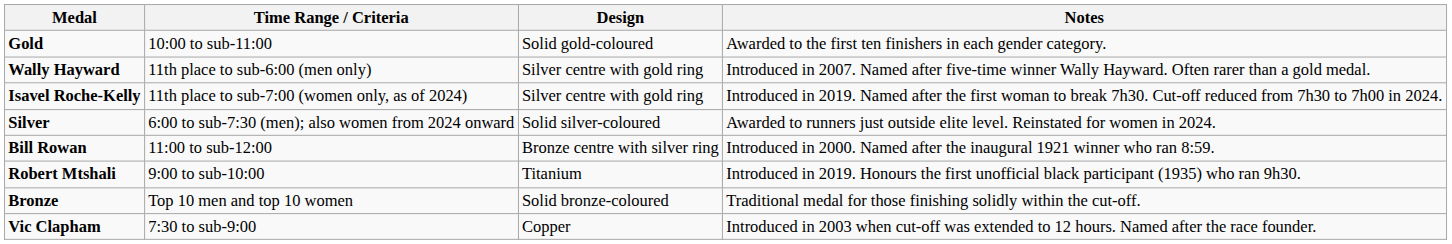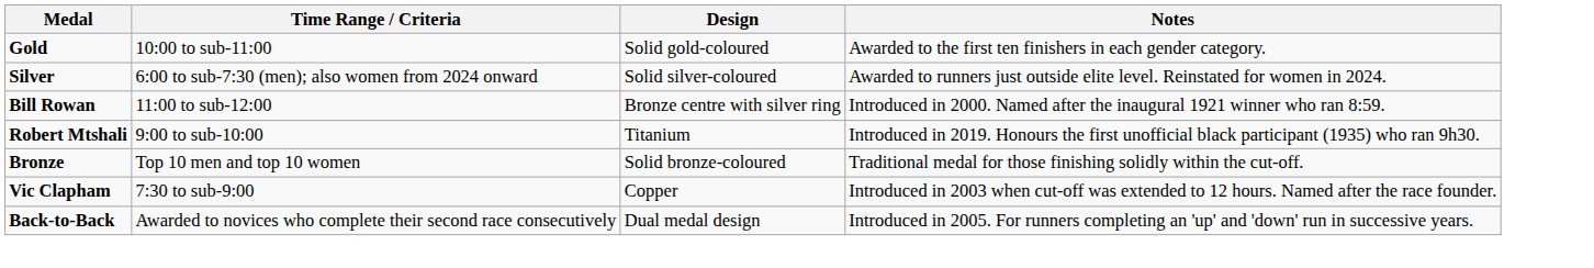- row: Wally Hayward | 11th place to sub-6:00 (men only) | Silver centre with gold ring | Introduced in 2007. Named after five-time winner Wally Hayward. Often rarer than a gold medal.
- row: Isavel Roche-Kelly | 11th place to sub-7:00 (women only, as of 2024) | Silver centre with gold ring | Introduced in 2019. Named after the first woman to break 7h30. Cut-off reduced from 7h30 to 7h00 in 2024.
+ row: Back-to-Back | Awarded to novices who complete their second race consecutively | Dual medal design | Introduced in 2005. For runners completing an 'up' and 'down' run in successive years.
